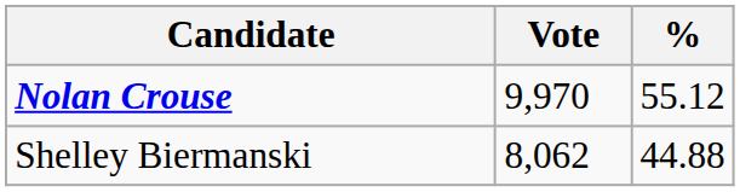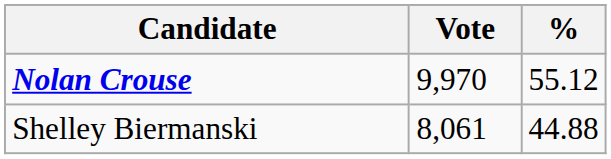Shelley Biermanski | Vote: 8,062 -> 8,061
